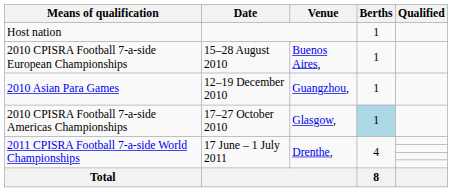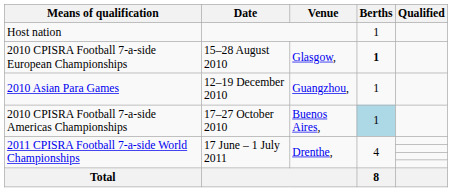2010 CPISRA Football 7-a-side European Championships | Venue: Buenos Aires, -> Glasgow,
2010 CPISRA Football 7-a-side European Championships | Berths: normal -> bold
2010 CPISRA Football 7-a-side Americas Championships | Venue: Glasgow, -> Buenos Aires,
